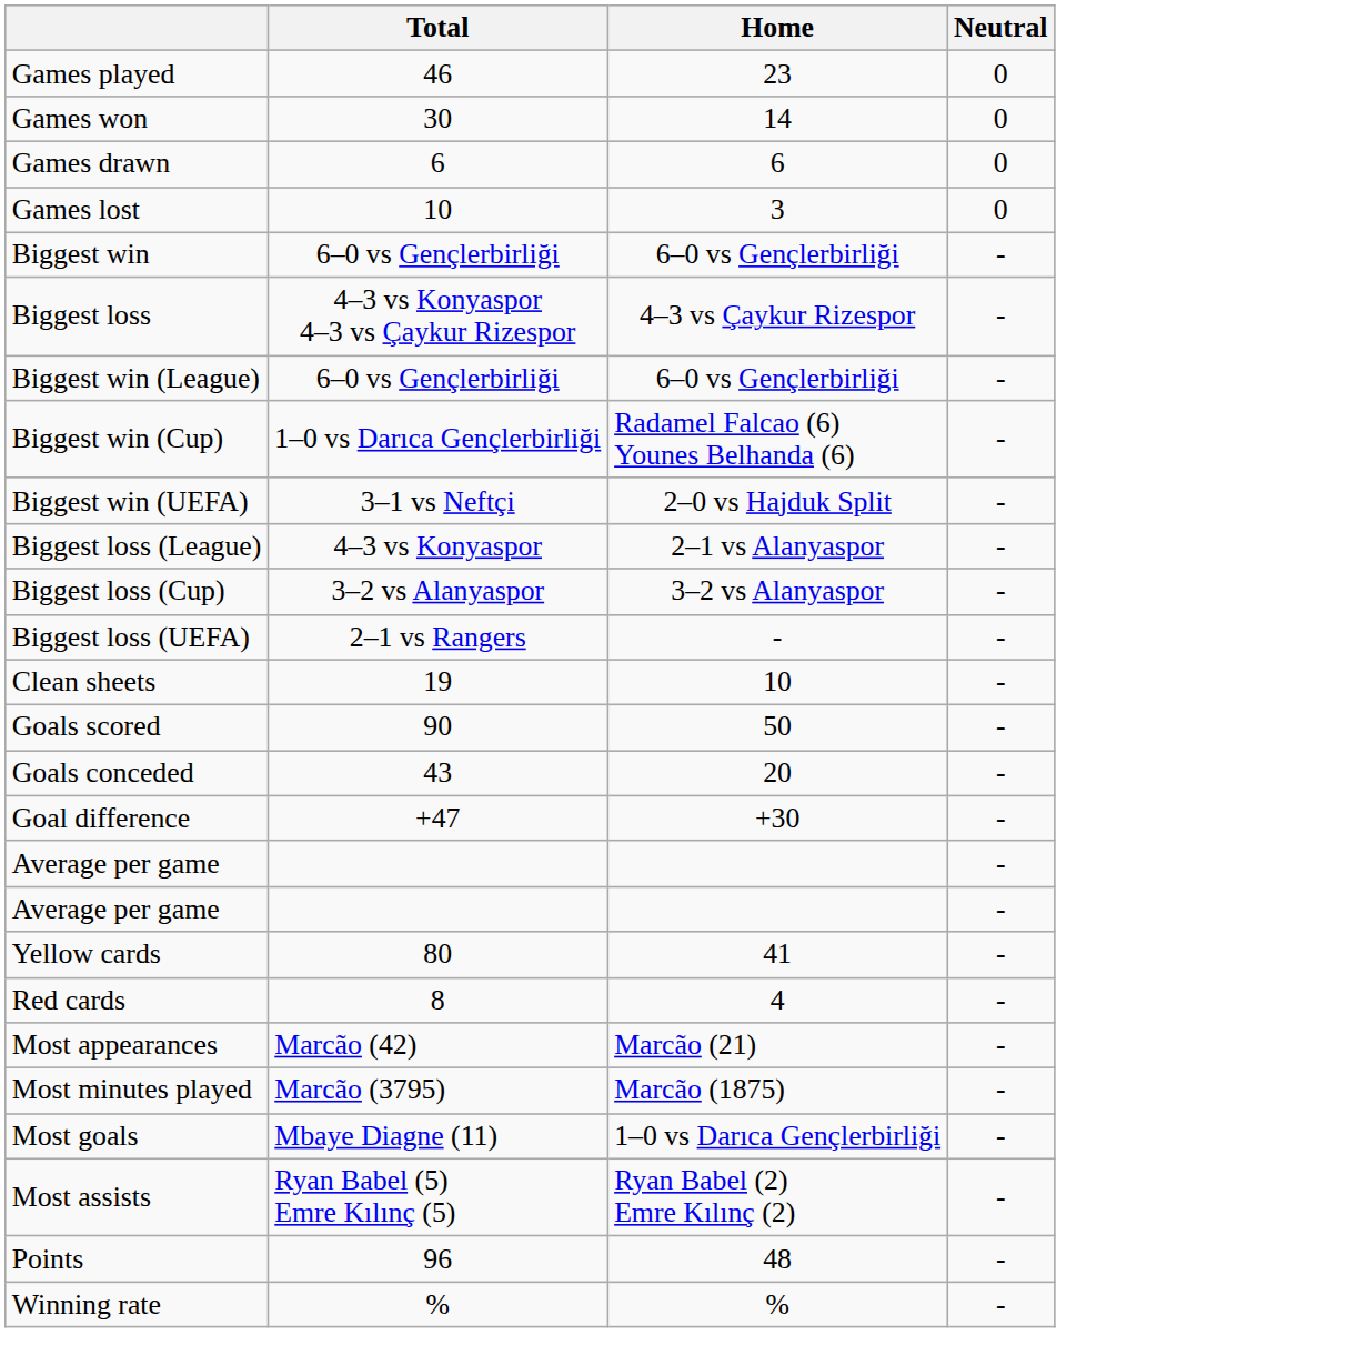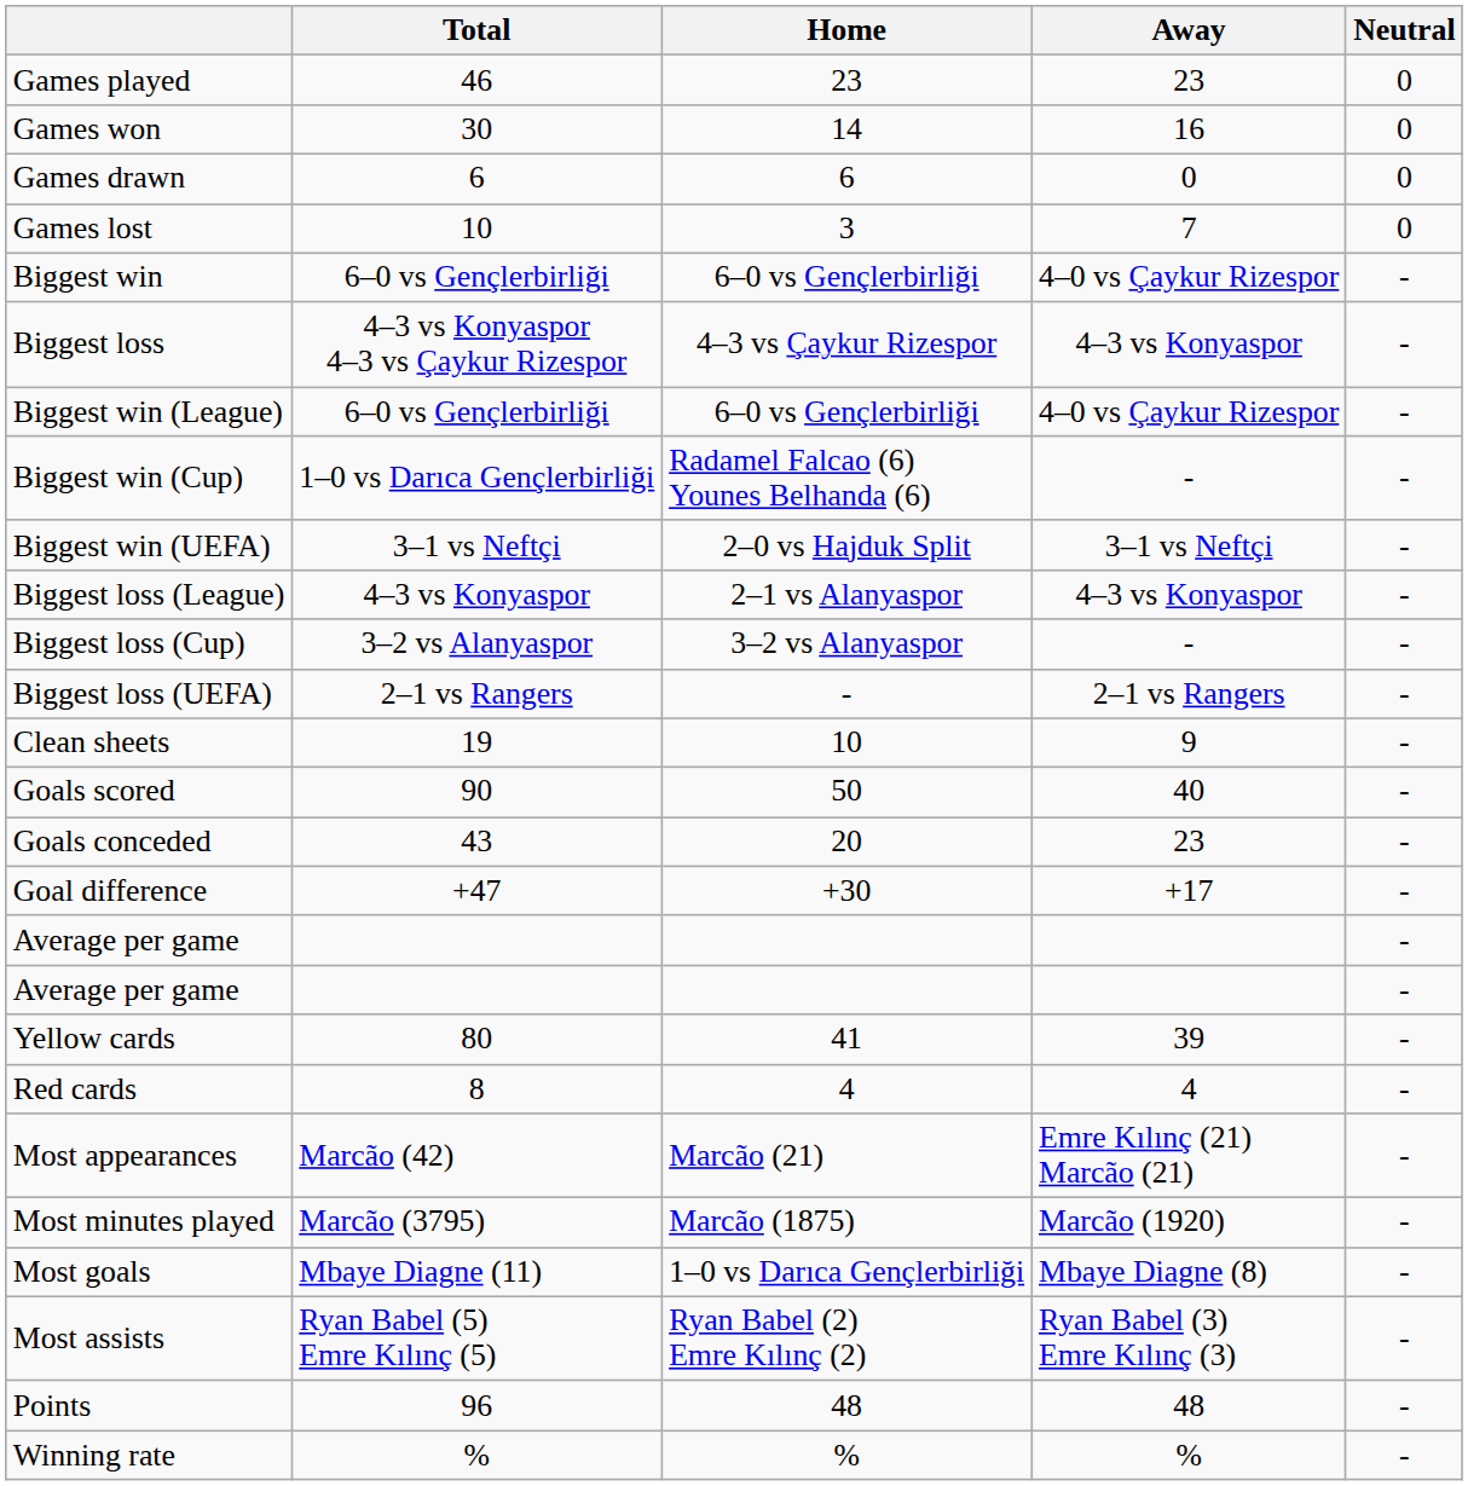+ column: Away | 23 | 16 | 0 | 7 | 4–0 vs Çaykur Rizespor | 4–3 vs Konyaspor | 4–0 vs Çaykur Rizespor | - | 3–1 vs Neftçi | 4–3 vs Konyaspor | - | 2–1 vs Rangers | 9 | 40 | 23 | +17 | 39 | 4 | Emre Kılınç (21) Marcão (21) | Marcão (1920) | Mbaye Diagne (8) | Ryan Babel (3) Emre Kılınç (3) | 48 | %
